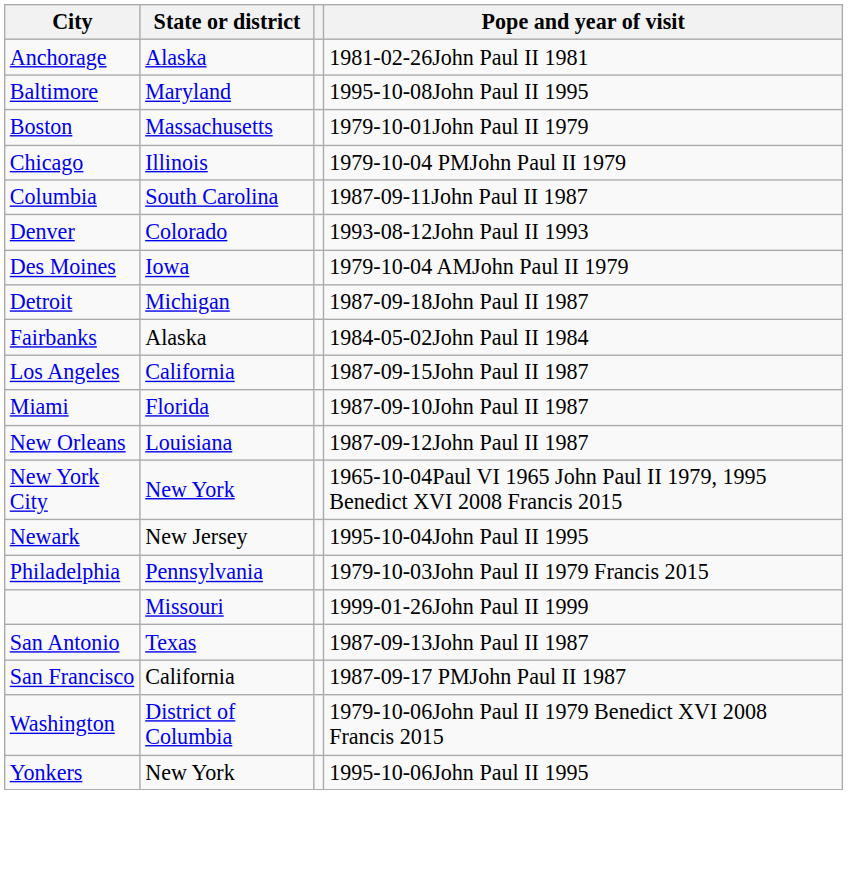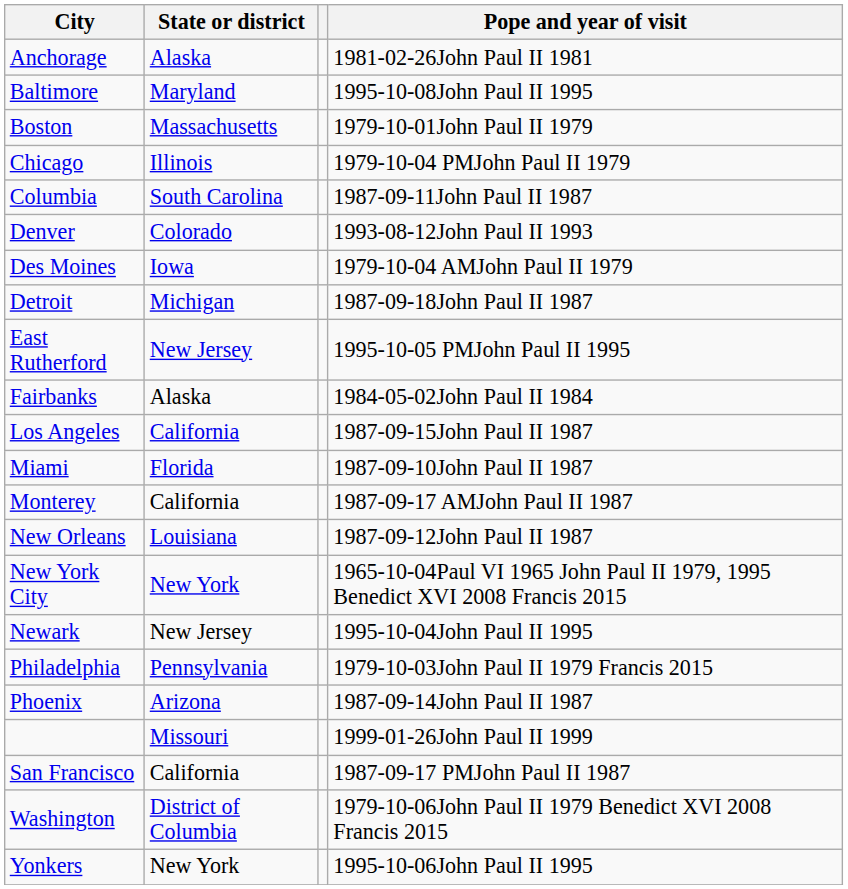+ row: East Rutherford | New Jersey | 1995-10-05 PMJohn Paul II 1995
+ row: Monterey | California | 1987-09-17 AMJohn Paul II 1987
+ row: Phoenix | Arizona | 1987-09-14John Paul II 1987
- row: San Antonio | Texas | 1987-09-13John Paul II 1987
